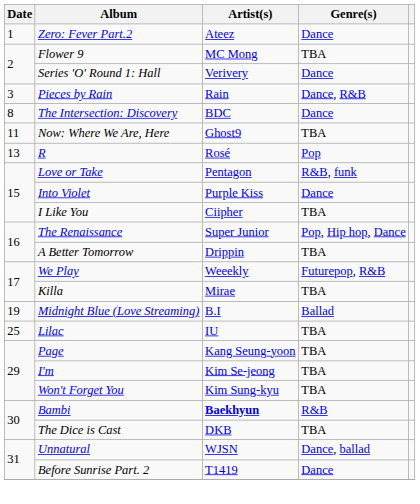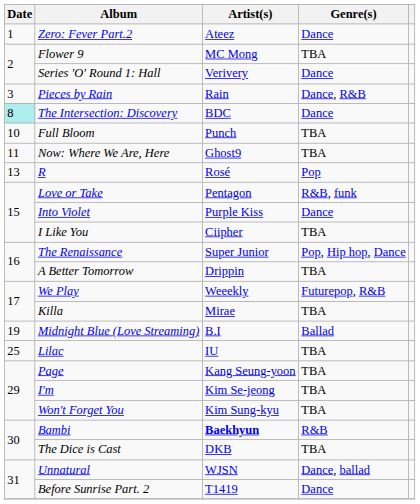The Intersection: Discovery | Date: no background -> paleturquoise background
+ row: 10 | Full Bloom | Punch | TBA
